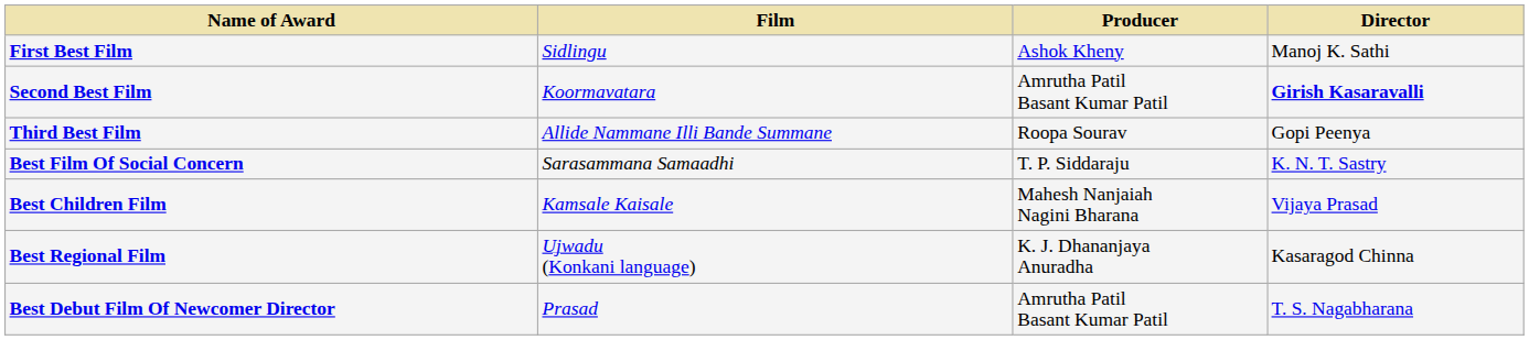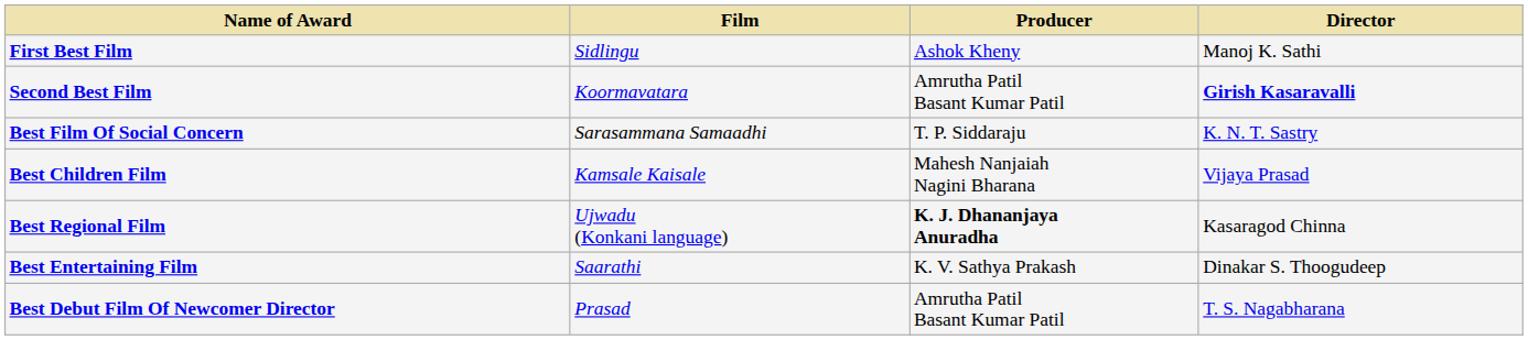- row: Third Best Film | Allide Nammane Illi Bande Summane | Roopa Sourav | Gopi Peenya
Best Regional Film | Producer: normal -> bold
+ row: Best Entertaining Film | Saarathi | K. V. Sathya Prakash | Dinakar S. Thoogudeep
